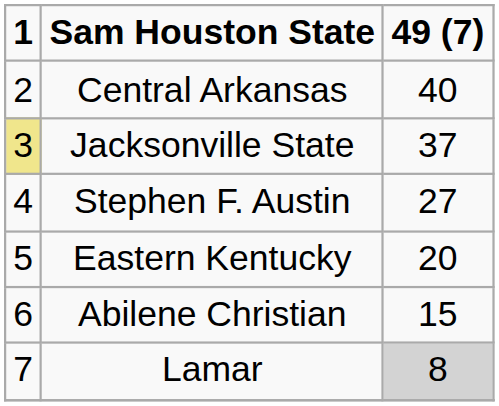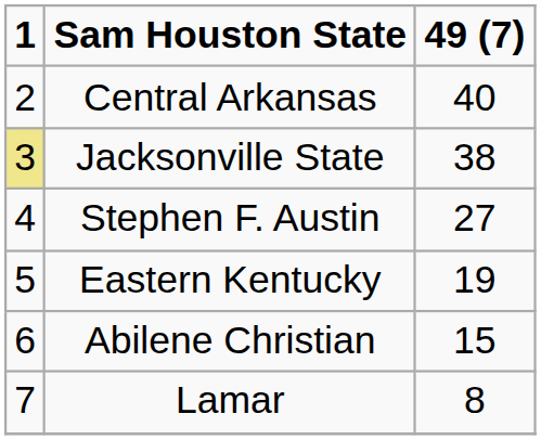Jacksonville State | 49 (7): 37 -> 38
Eastern Kentucky | 49 (7): 20 -> 19
Lamar | 49 (7): lightgrey background -> no background
